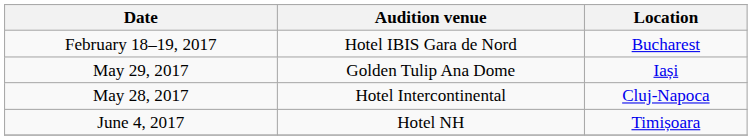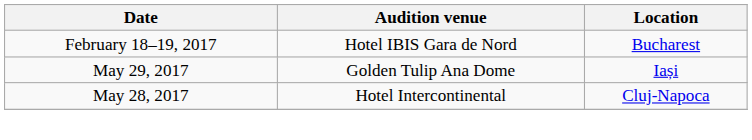- row: June 4, 2017 | Hotel NH | Timișoara
